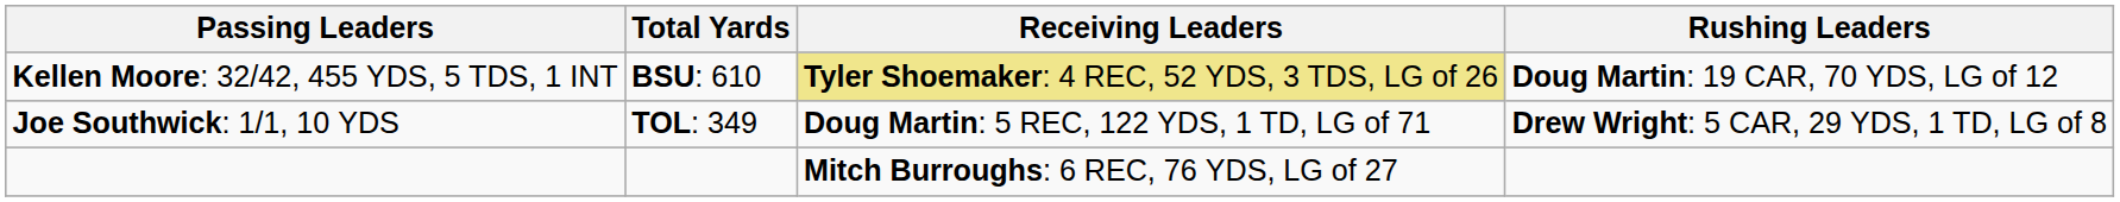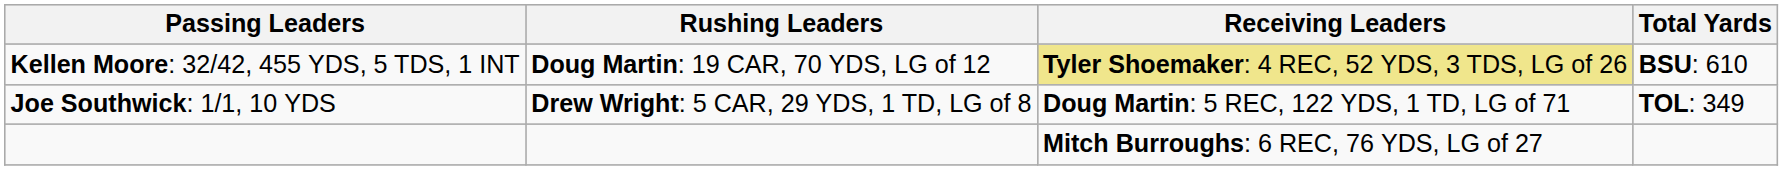columns swapped: Rushing Leaders <-> Total Yards
